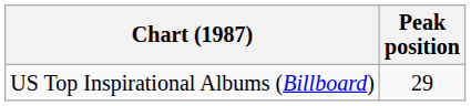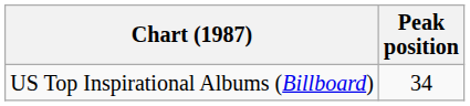US Top Inspirational Albums (Billboard) | Peak position: 29 -> 34
